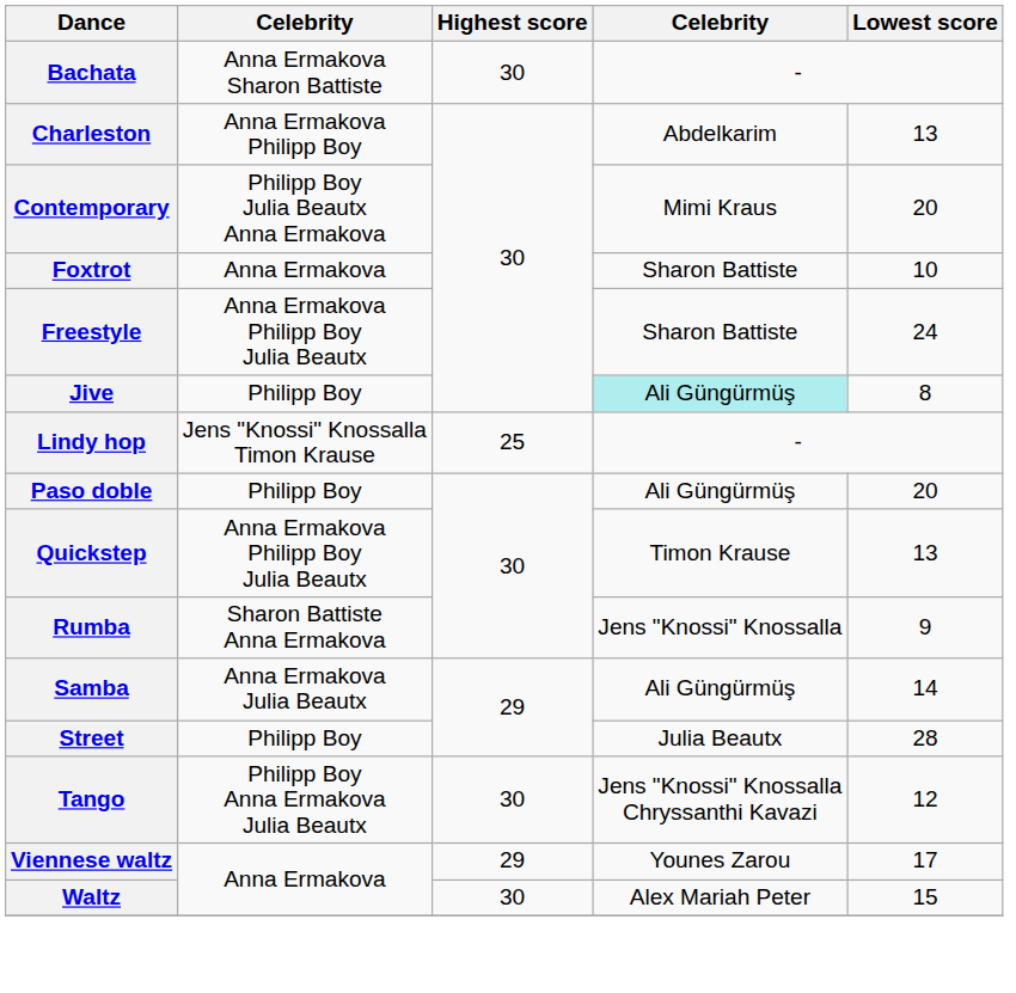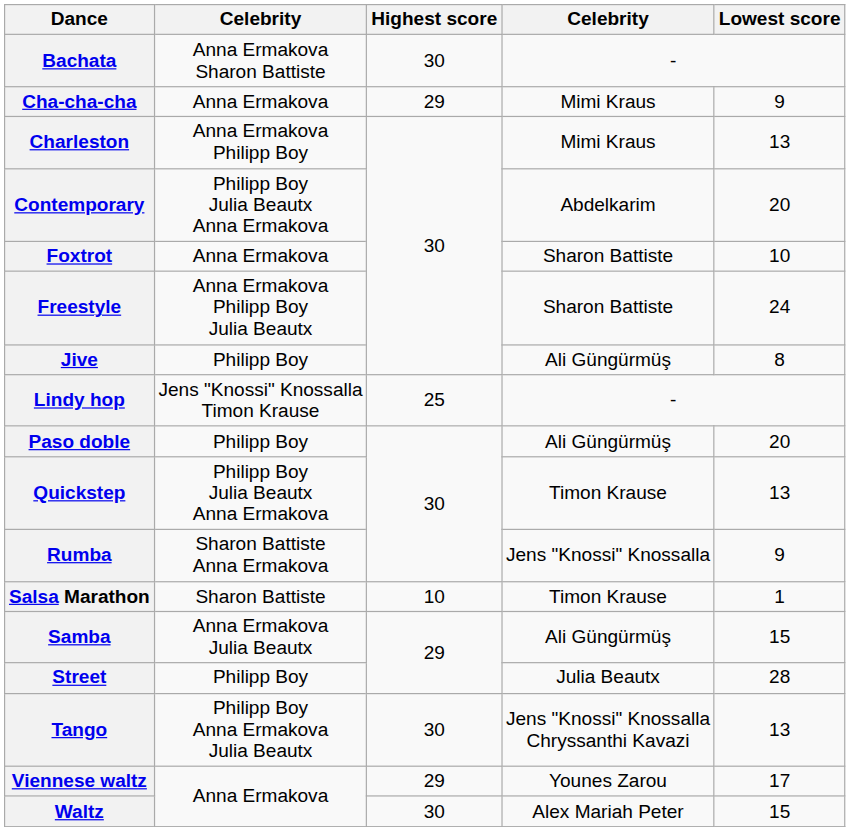+ row: Cha-cha-cha | Anna Ermakova | 29 | Mimi Kraus | 9
Charleston | column 4: Abdelkarim -> Mimi Kraus
Contemporary | column 4: Mimi Kraus -> Abdelkarim
Jive | column 4: paleturquoise background -> no background
Quickstep | column 2: Anna Ermakova Philipp Boy Julia Beautx -> Philipp Boy Julia Beautx Anna Ermakova
+ row: Salsa Marathon | Sharon Battiste | 10 | Timon Krause | 1
Samba | Lowest score: 14 -> 15
Tango | Lowest score: 12 -> 13
